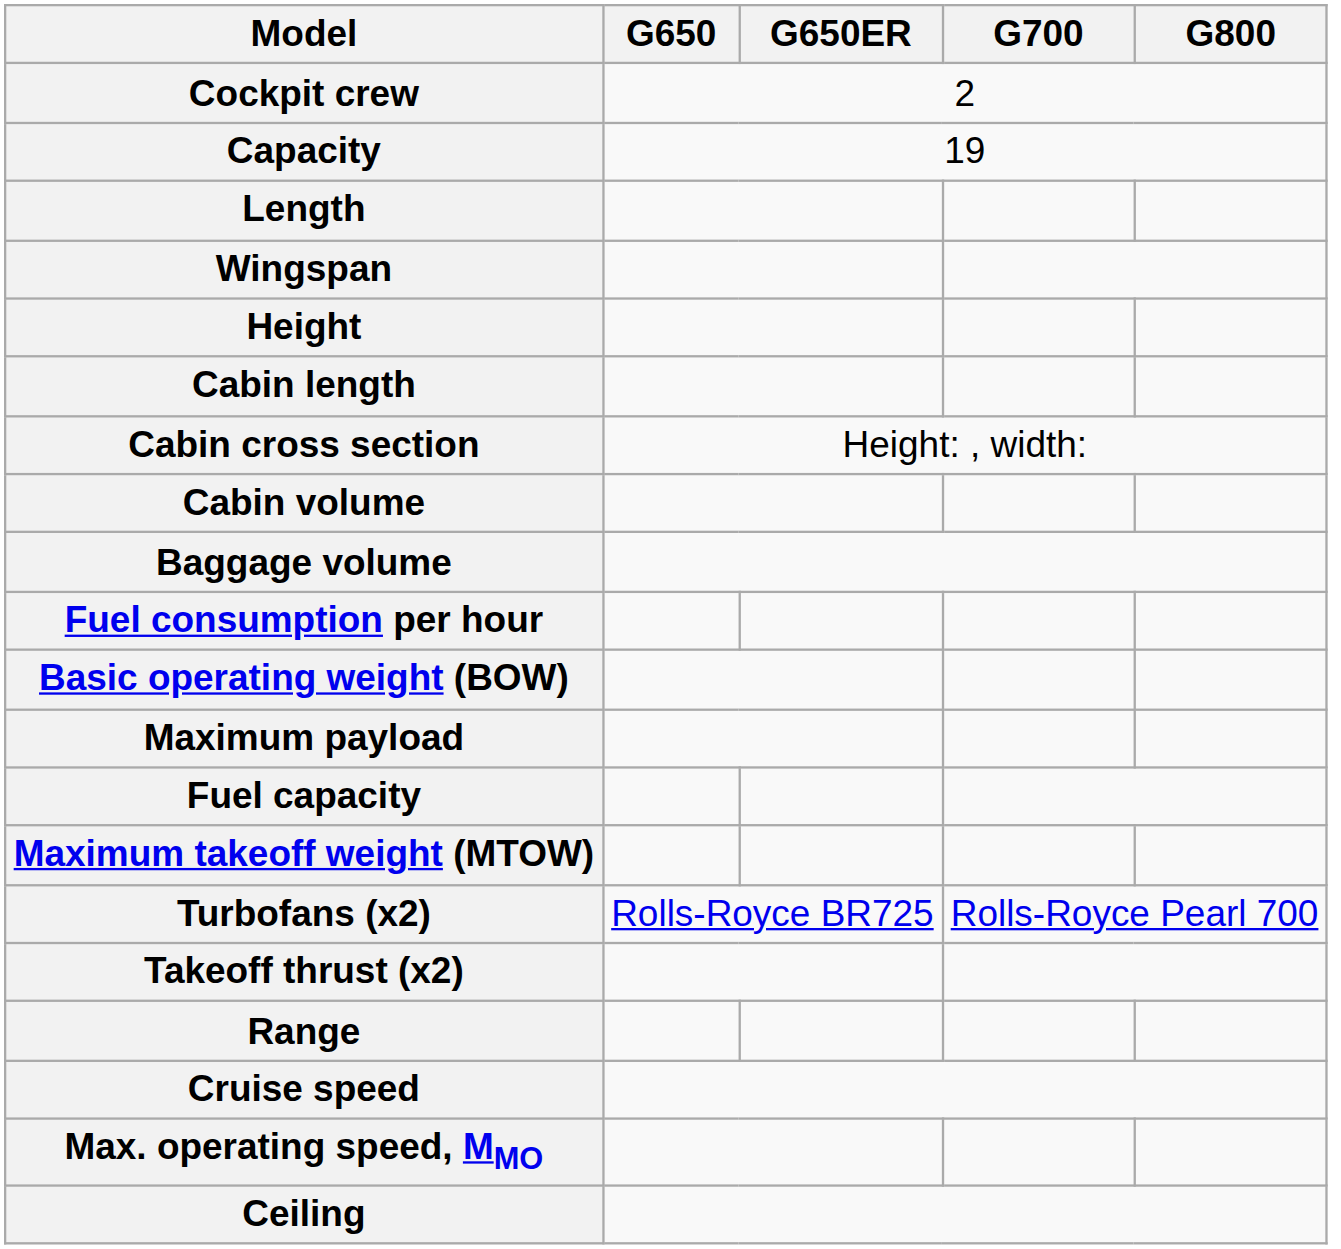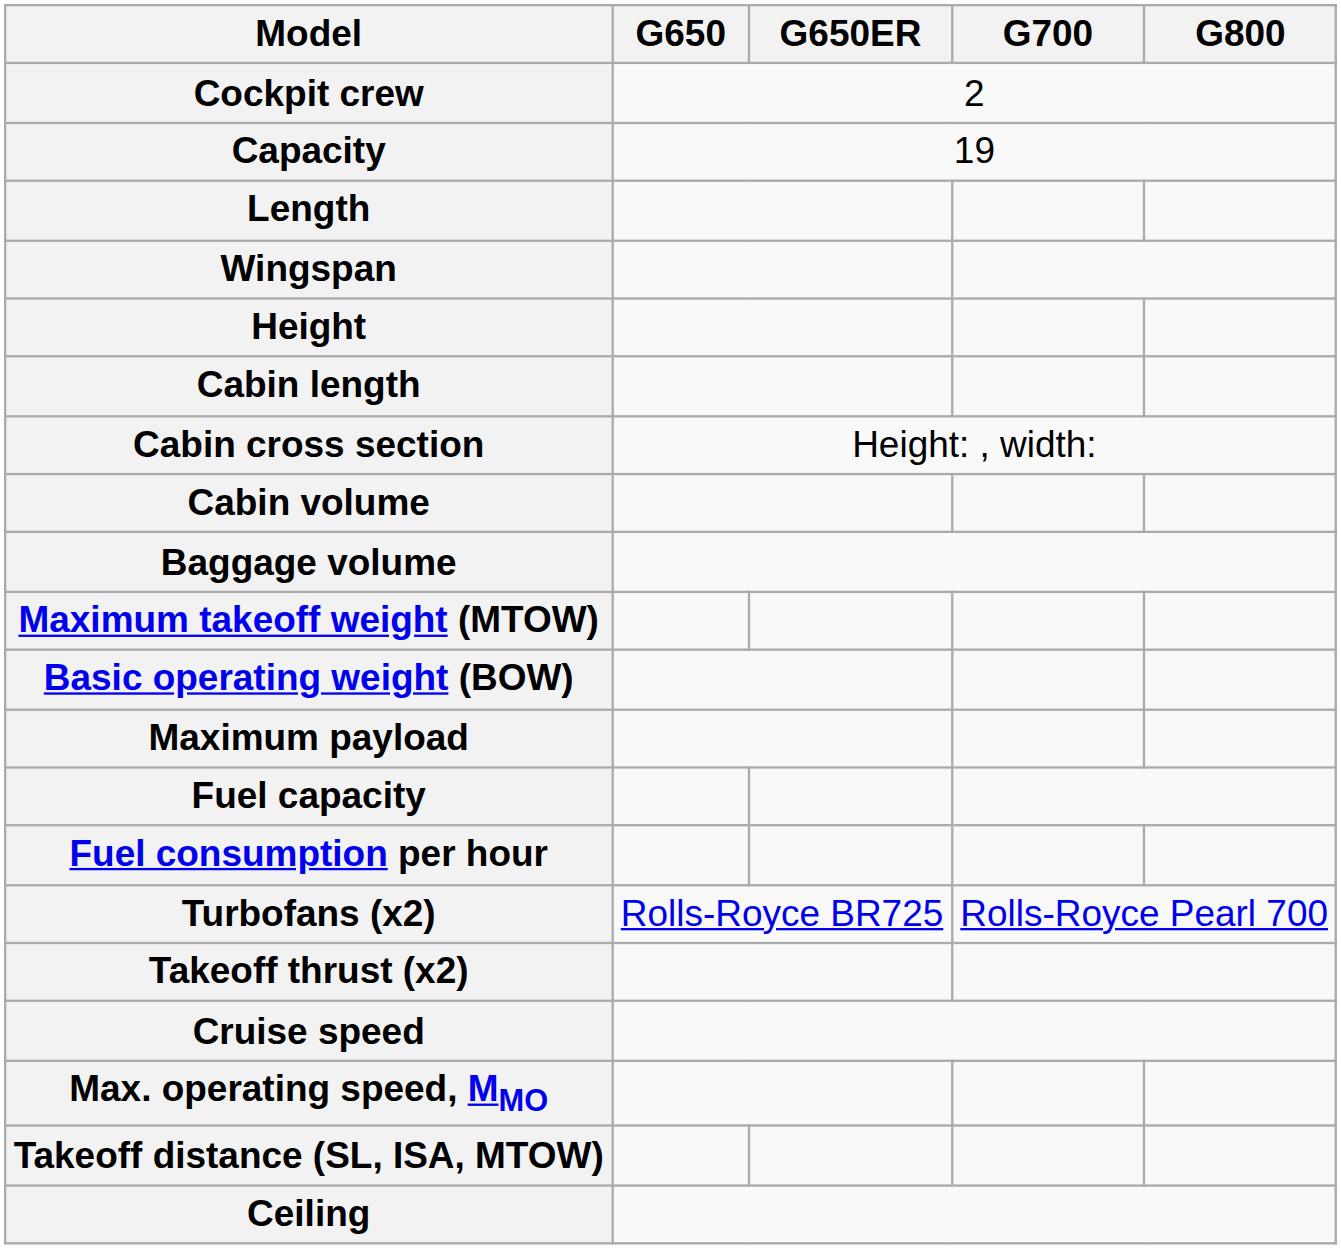rows swapped: Maximum takeoff weight (MTOW) <-> Fuel consumption per hour
- row: Range
+ row: Takeoff distance (SL, ISA, MTOW)
